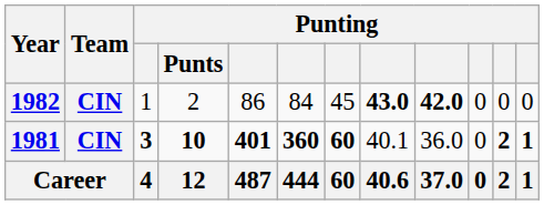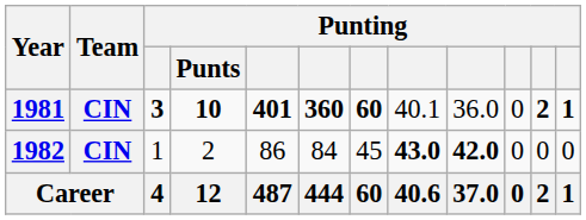rows swapped: 1981 <-> 1982
